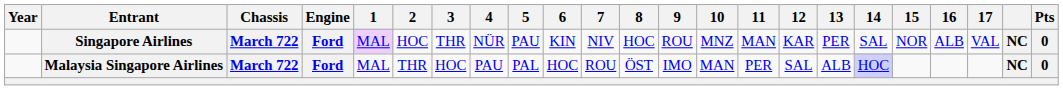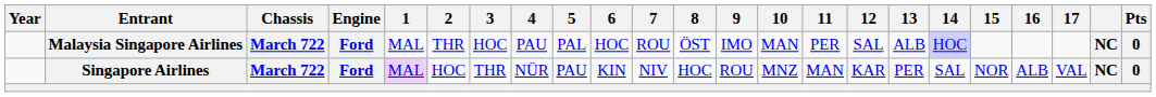rows swapped: Malaysia Singapore Airlines <-> Singapore Airlines
